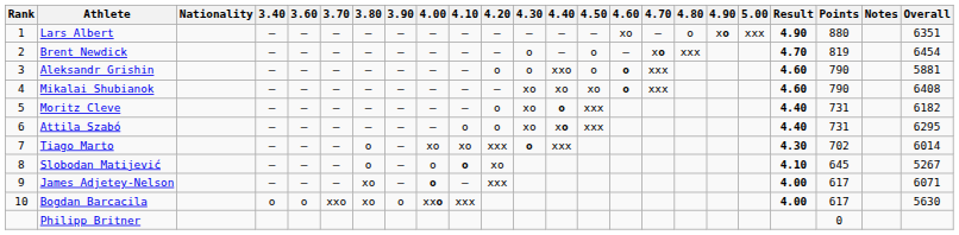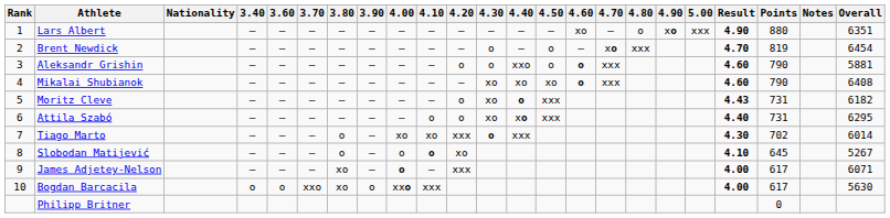Moritz Cleve | Result: 4.40 -> 4.43
